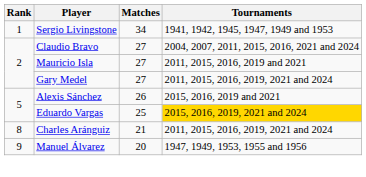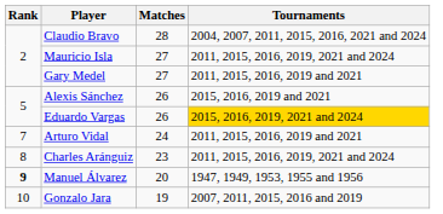- row: 1 | Sergio Livingstone | 34 | 1941, 1942, 1945, 1947, 1949 and 1953
Claudio Bravo | Matches: 27 -> 28
Mauricio Isla | Tournaments: 2011, 2015, 2016, 2019 and 2021 -> 2011, 2015, 2016, 2019, 2021 and 2024
Gary Medel | Tournaments: 2011, 2015, 2016, 2019, 2021 and 2024 -> 2011, 2015, 2016, 2019 and 2021
Eduardo Vargas | Matches: 25 -> 26
+ row: 7 | Arturo Vidal | 24 | 2011, 2015, 2016, 2019 and 2021
Charles Aránguiz | Matches: 21 -> 23
Manuel Álvarez | Rank: normal -> bold
+ row: 10 | Gonzalo Jara | 19 | 2007, 2011, 2015, 2016 and 2019
